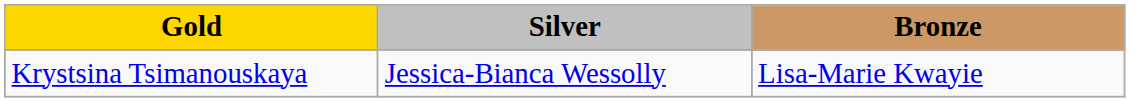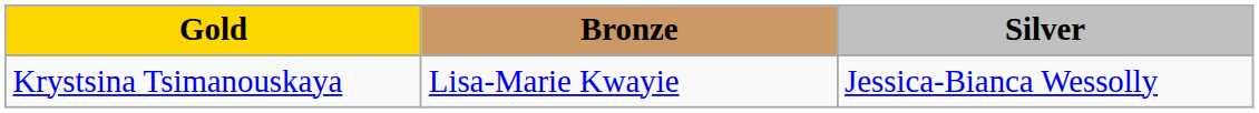columns swapped: Silver <-> Bronze
